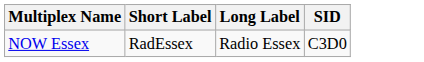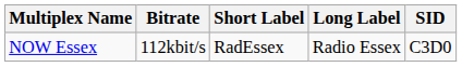+ column: Bitrate | 112kbit/s
